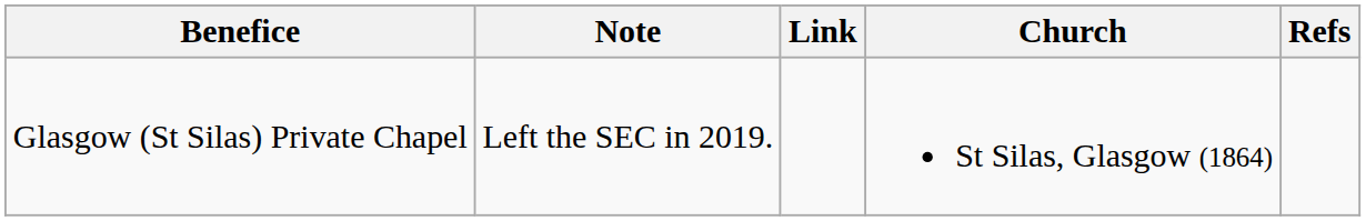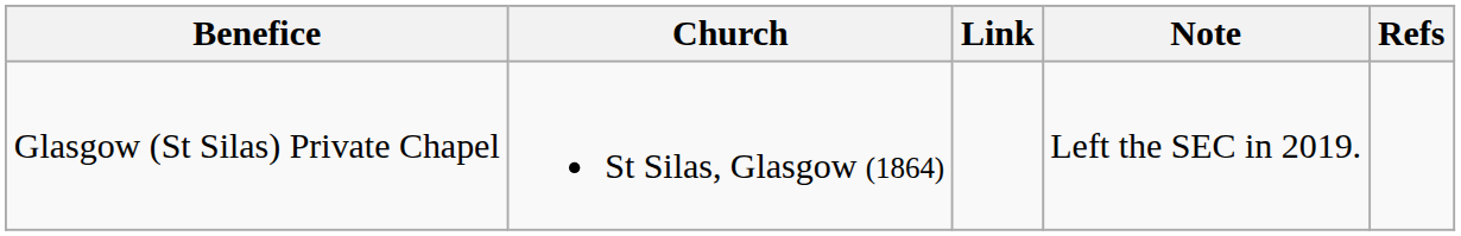columns swapped: Church <-> Note
